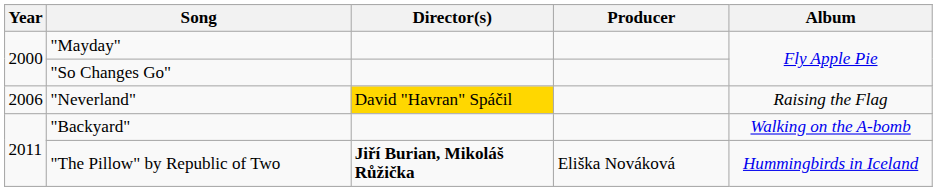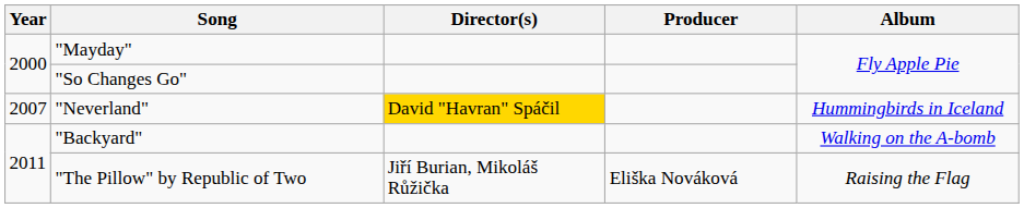"Neverland" | Year: 2006 -> 2007
"Neverland" | Album: Raising the Flag -> Hummingbirds in Iceland
"The Pillow" by Republic of Two | Director(s): bold -> normal
"The Pillow" by Republic of Two | Album: Hummingbirds in Iceland -> Raising the Flag
